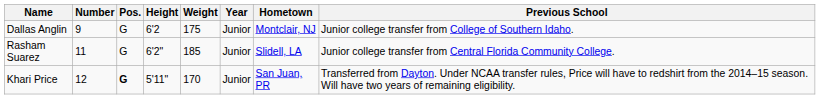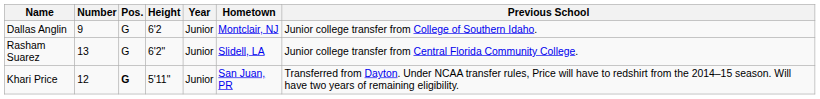- column: Weight | 175 | 185 | 170
Rasham Suarez | Number: 11 -> 13
